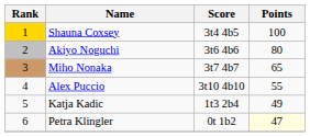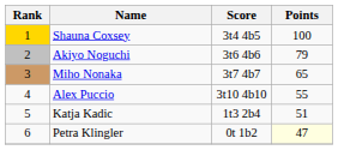Akiyo Noguchi | Points: 80 -> 79
Katja Kadic | Points: 49 -> 51
